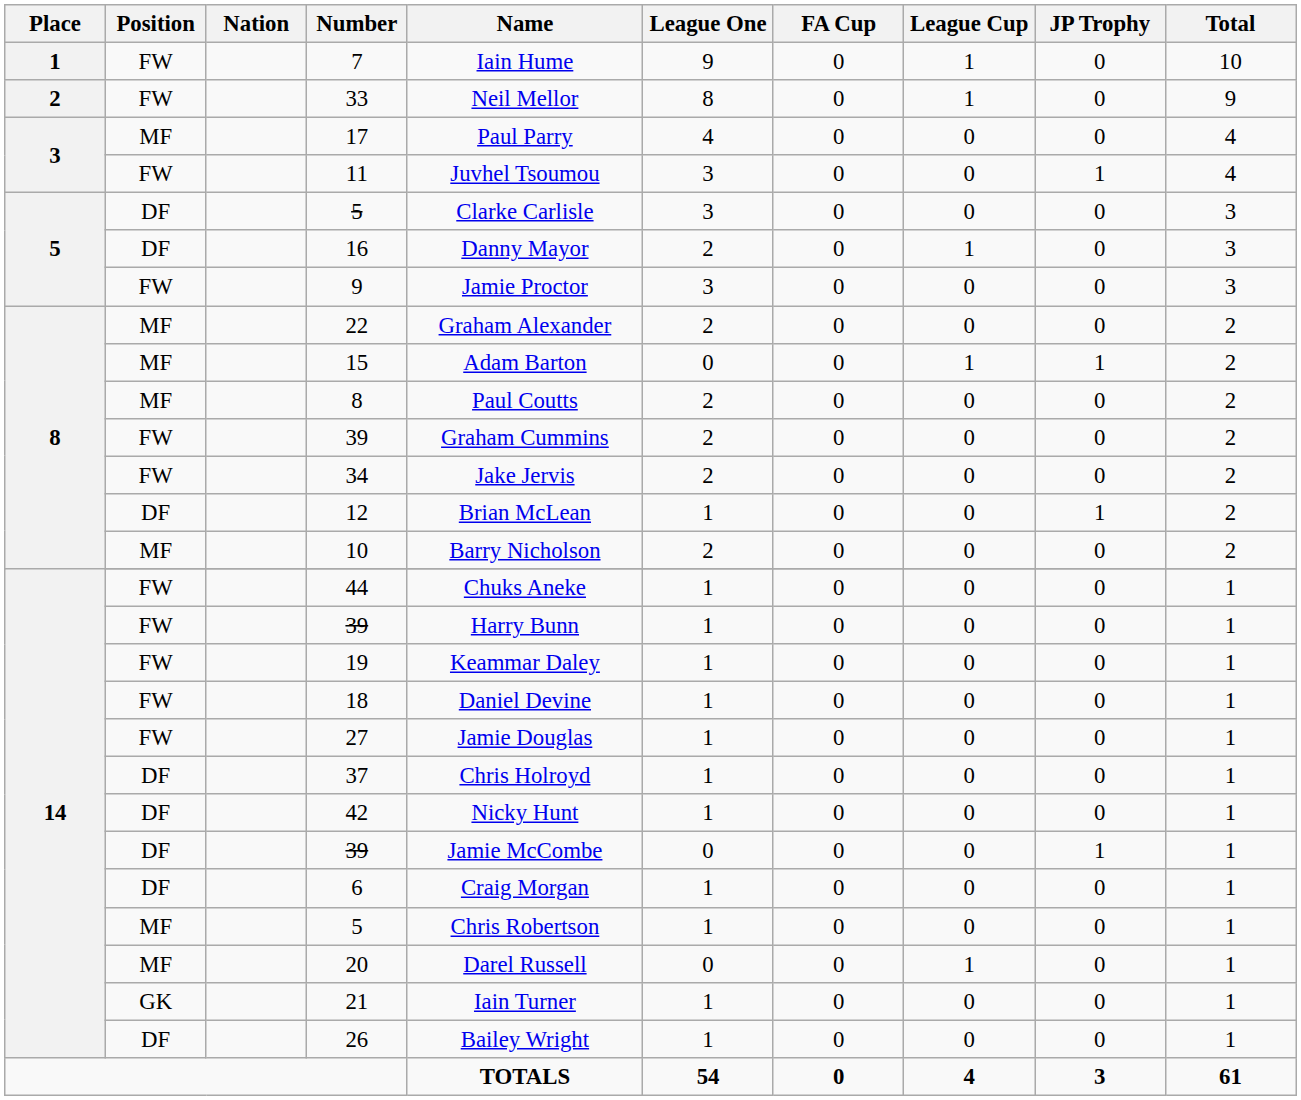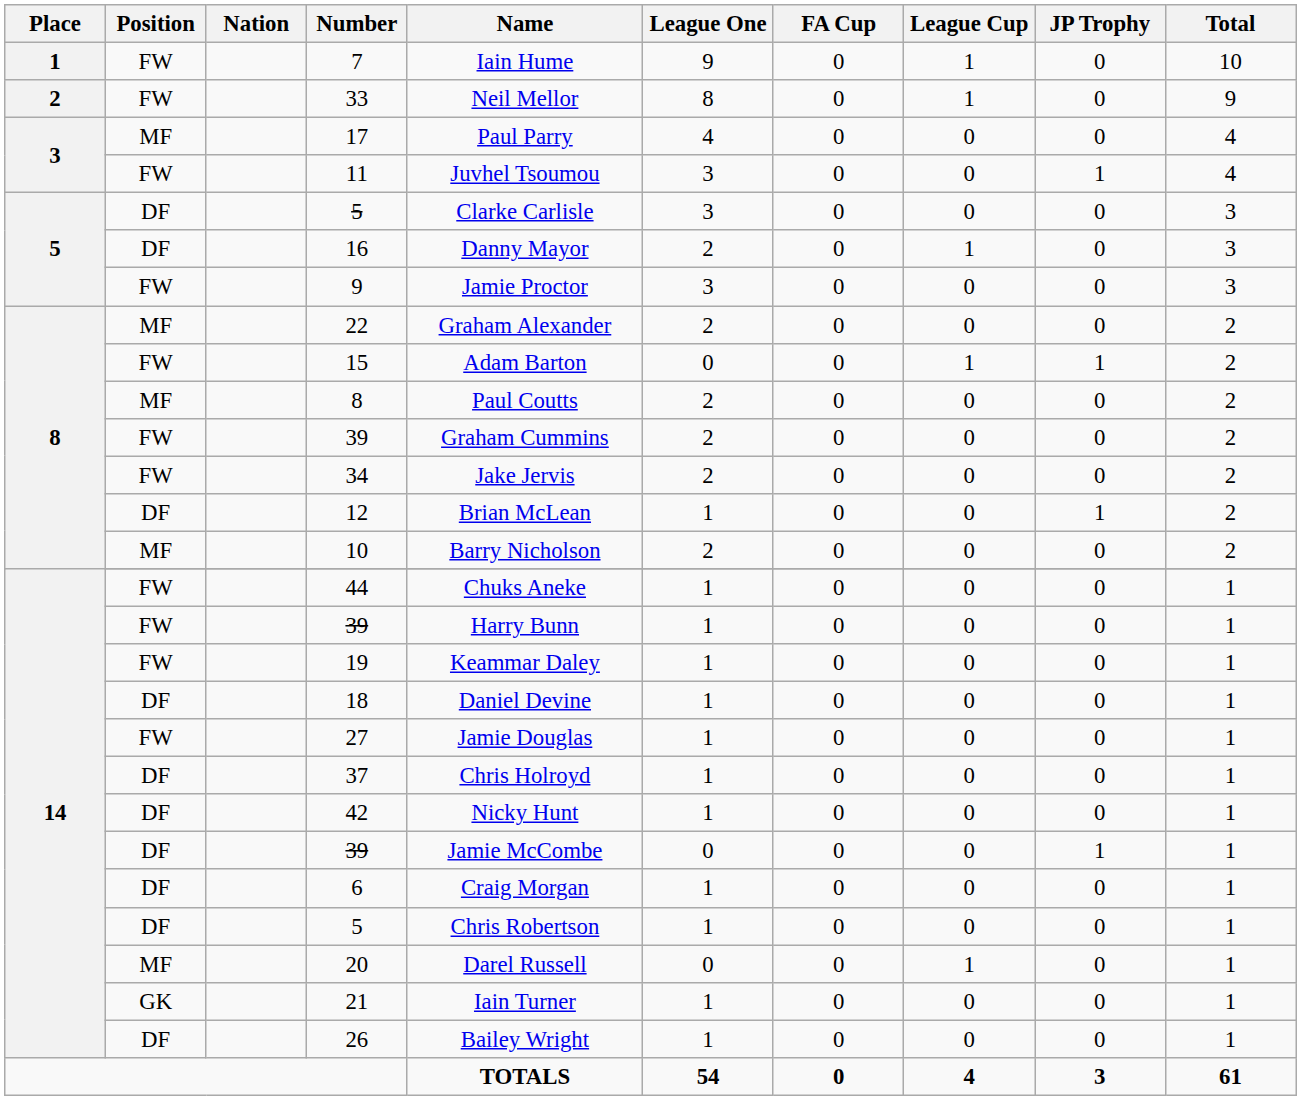15 | Position: MF -> FW
18 | Position: FW -> DF
14 / 5 | Position: MF -> DF
